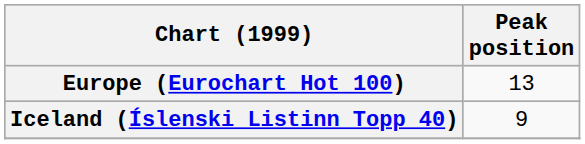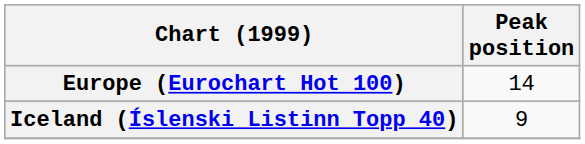Europe (Eurochart Hot 100) | Peak position: 13 -> 14
